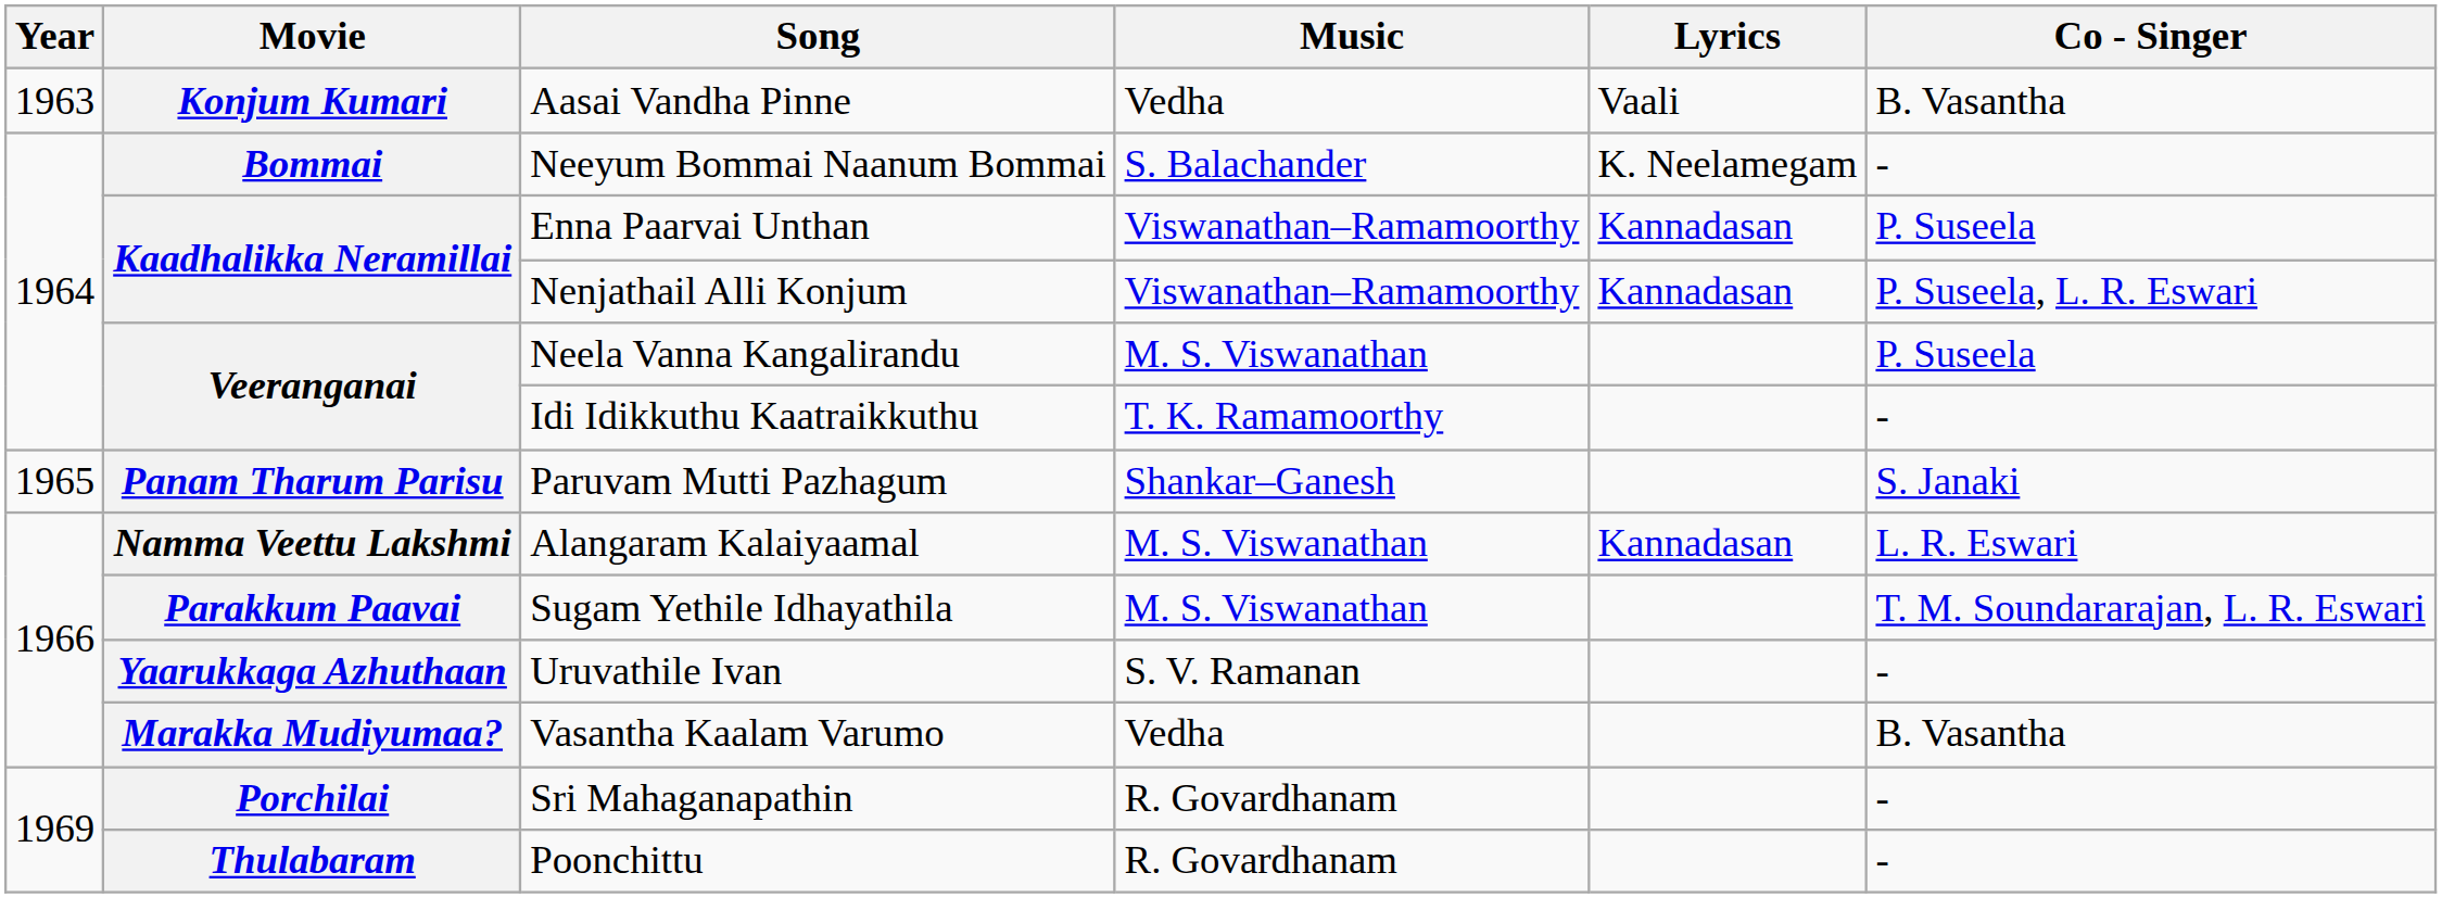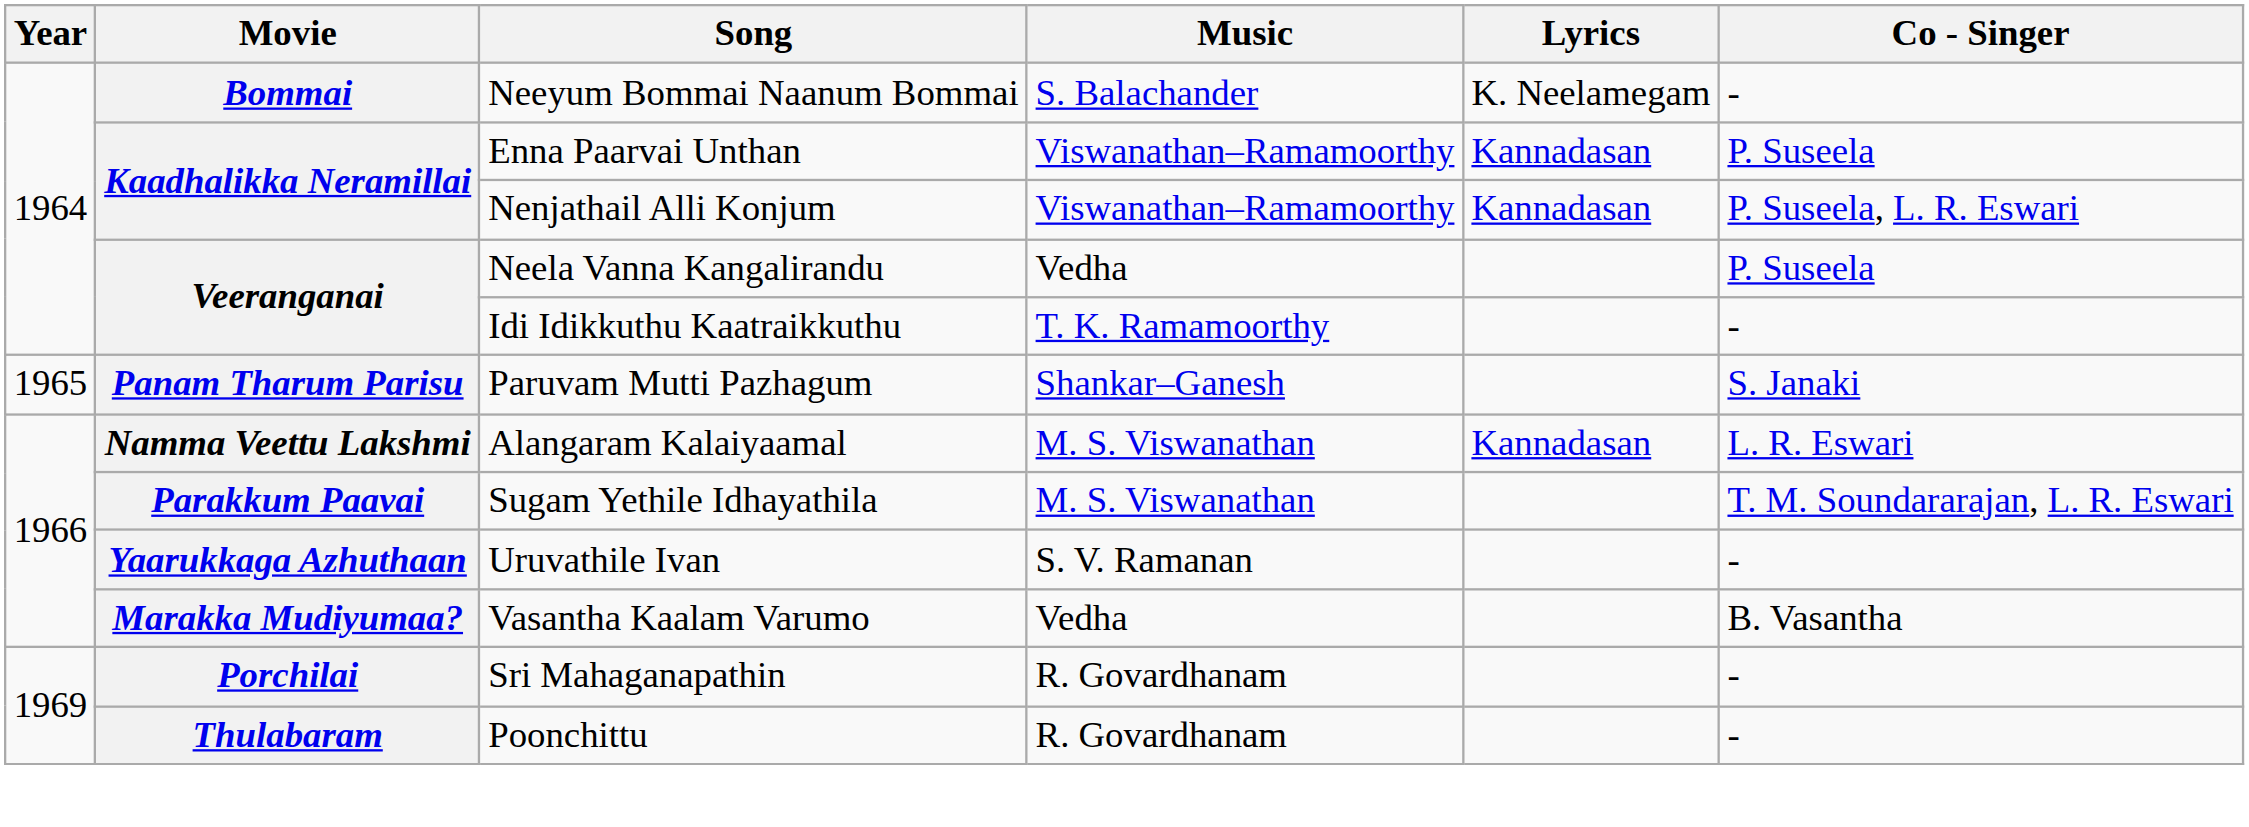- row: 1963 | Konjum Kumari | Aasai Vandha Pinne | Vedha | Vaali | B. Vasantha
Neela Vanna Kangalirandu | Music: M. S. Viswanathan -> Vedha
